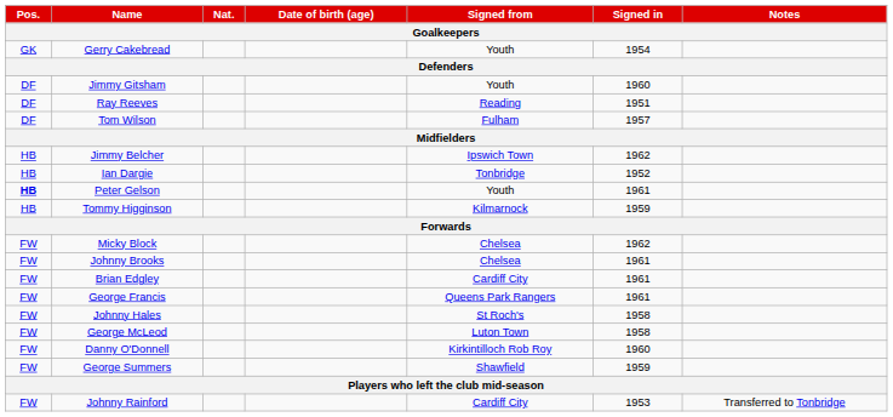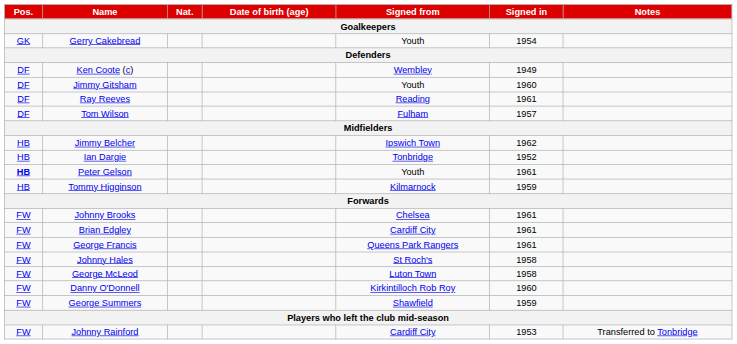+ row: DF | Ken Coote (c) | Wembley | 1949
Ray Reeves | Signed in: 1951 -> 1961
- row: FW | Micky Block | Chelsea | 1962
